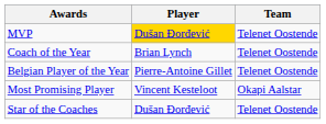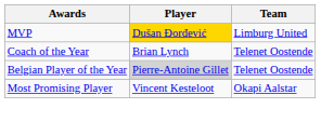MVP | Team: Telenet Oostende -> Limburg United
Belgian Player of the Year | Player: no background -> lightgrey background
- row: Star of the Coaches | Dušan Đorđević | Telenet Oostende
